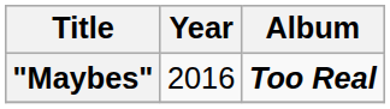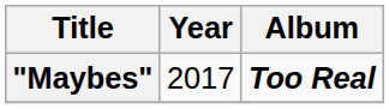"Maybes" | Year: 2016 -> 2017
